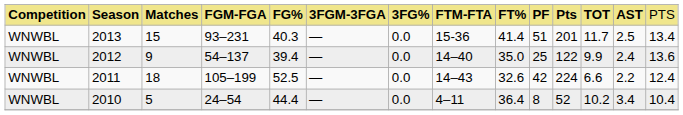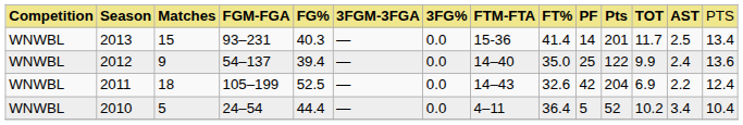2013 | column 10: 51 -> 14
2011 | column 11: 224 -> 204
2011 | column 12: 6.6 -> 6.9
2010 | column 10: 8 -> 5
